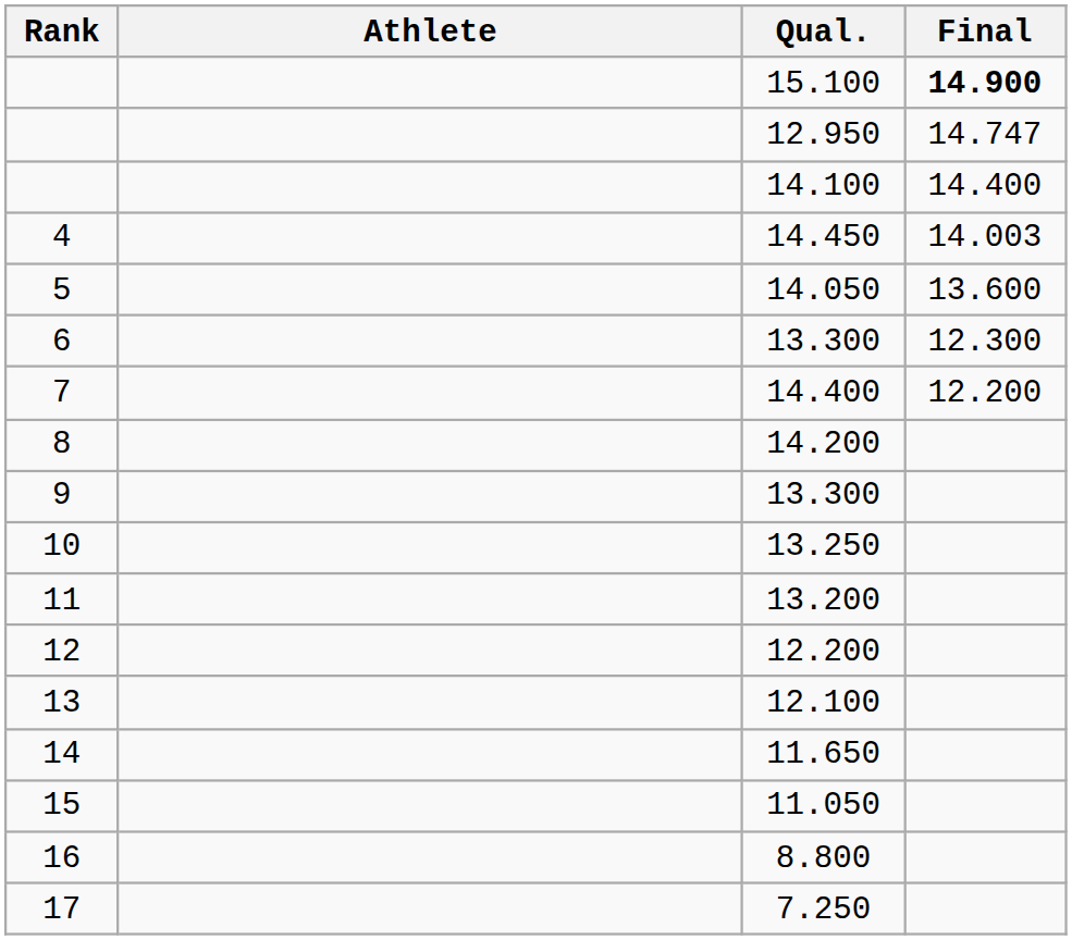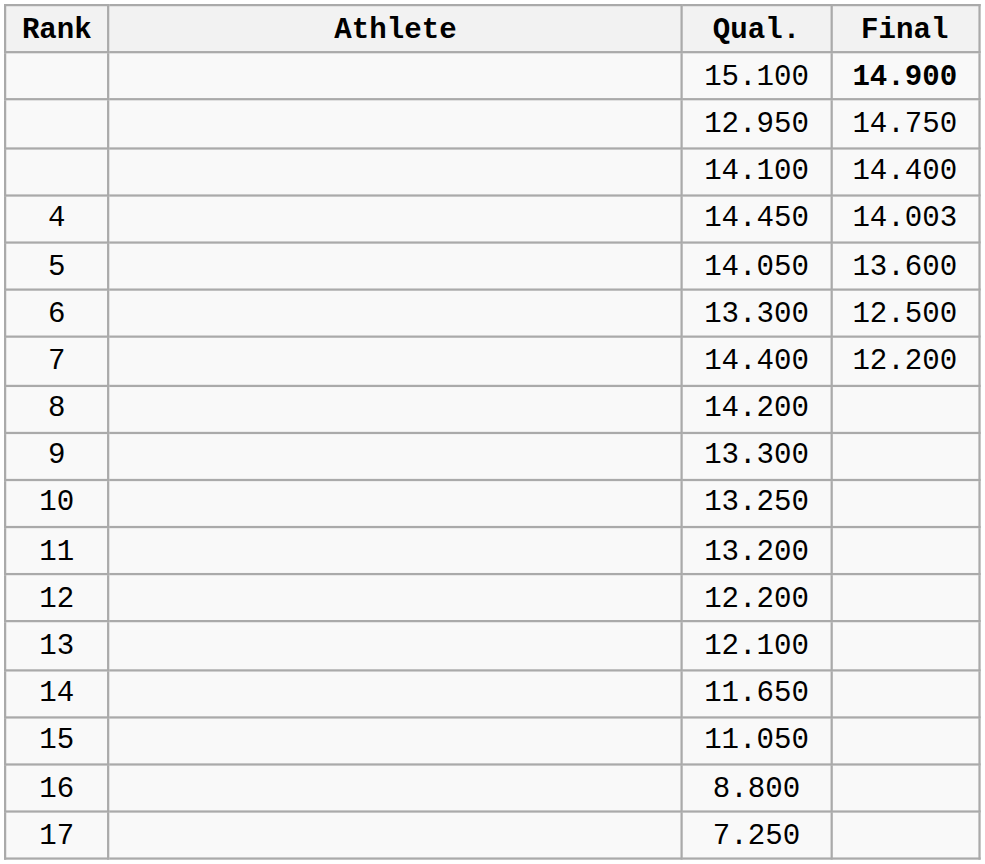12.950 | Final: 14.747 -> 14.750
6 / 13.300 | Final: 12.300 -> 12.500
